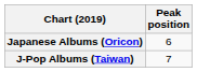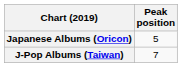Japanese Albums (Oricon) | Peak position: 6 -> 5
